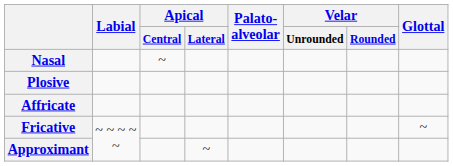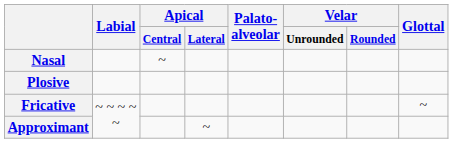- row: Affricate
